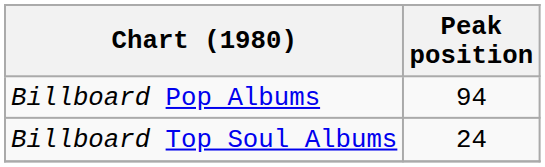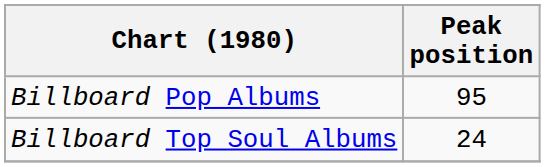Billboard Pop Albums | Peak position: 94 -> 95
